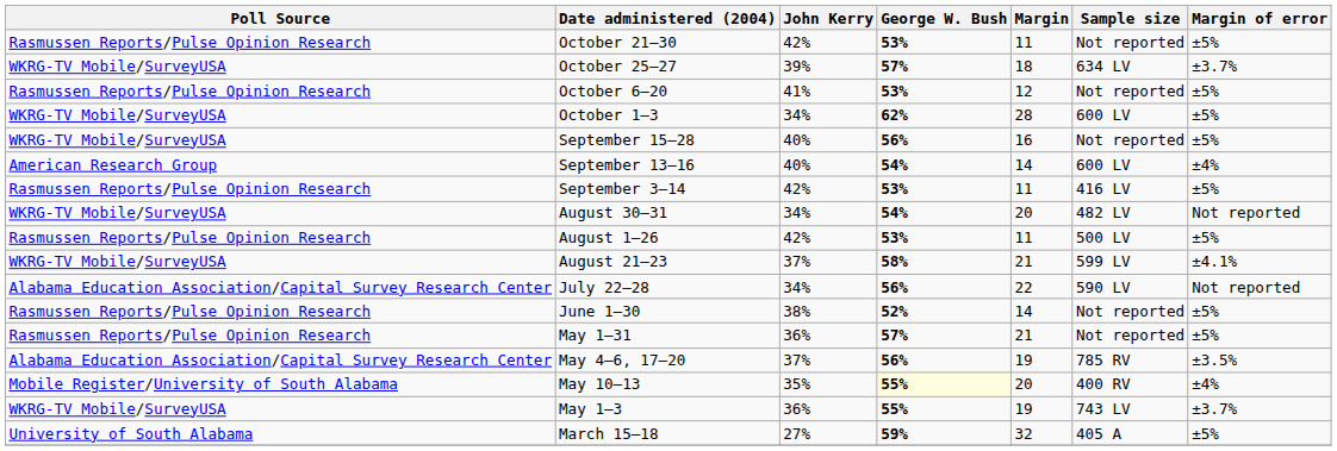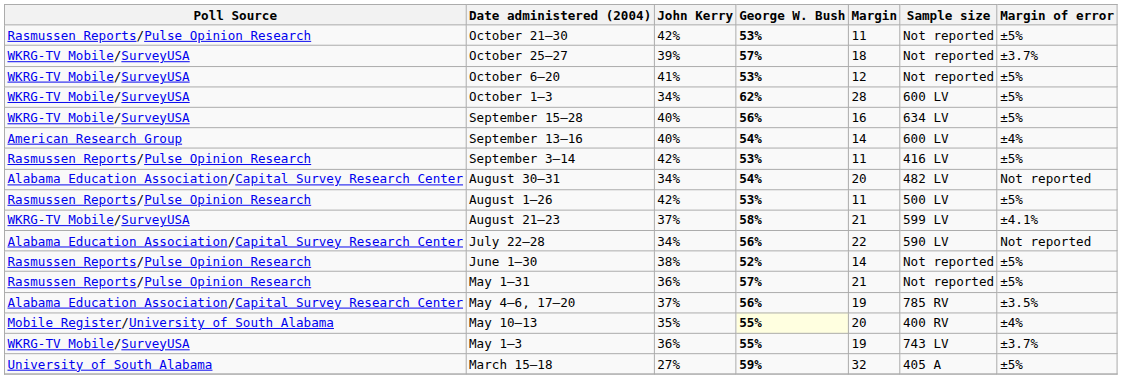October 25–27 | Sample size: 634 LV -> Not reported
October 6–20 | Poll Source: Rasmussen Reports/Pulse Opinion Research -> WKRG-TV Mobile/SurveyUSA
September 15–28 | Sample size: Not reported -> 634 LV
August 30–31 | Poll Source: WKRG-TV Mobile/SurveyUSA -> Alabama Education Association/Capital Survey Research Center
